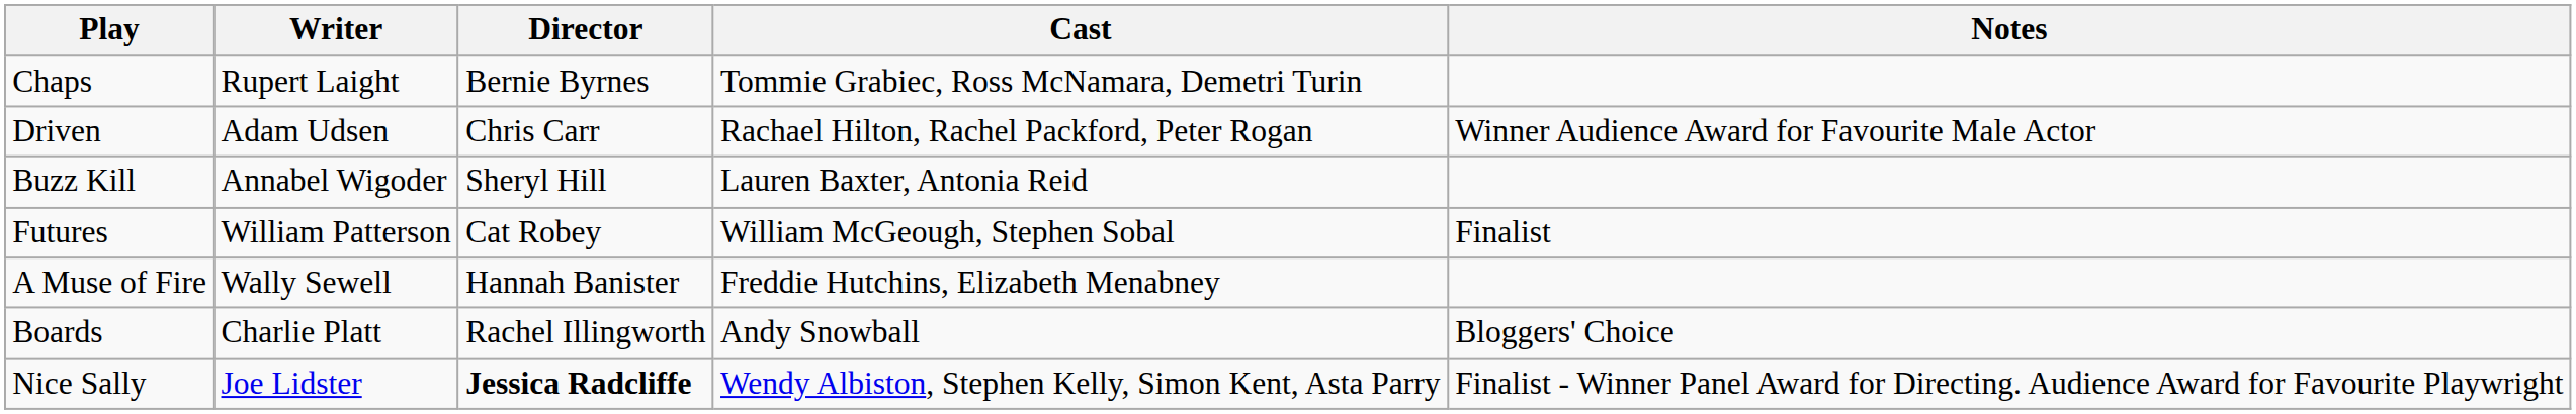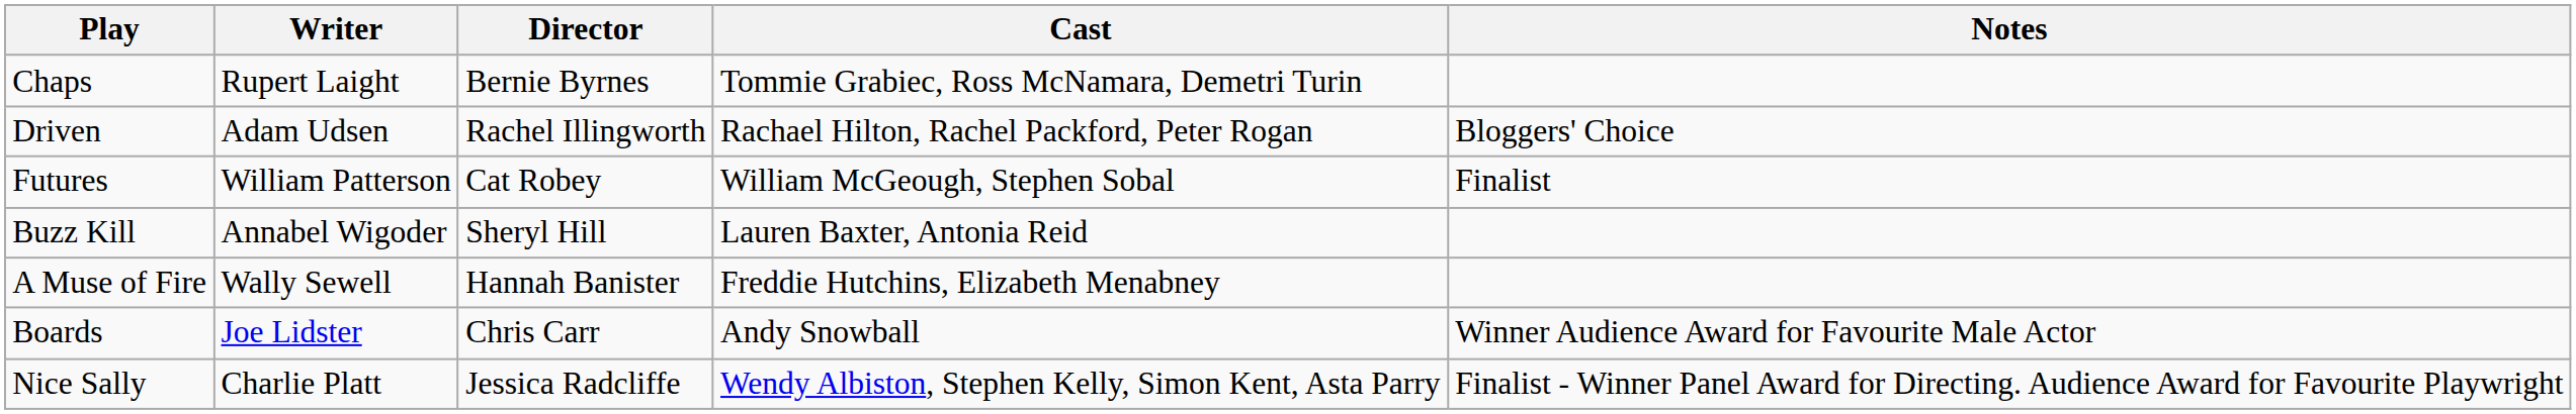Driven | Director: Chris Carr -> Rachel Illingworth
Driven | Notes: Winner Audience Award for Favourite Male Actor -> Bloggers' Choice
rows swapped: Futures <-> Buzz Kill
Boards | Writer: Charlie Platt -> Joe Lidster
Boards | Director: Rachel Illingworth -> Chris Carr
Boards | Notes: Bloggers' Choice -> Winner Audience Award for Favourite Male Actor
Nice Sally | Writer: Joe Lidster -> Charlie Platt
Nice Sally | Director: bold -> normal
